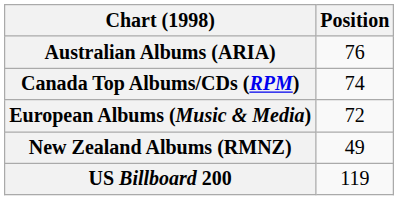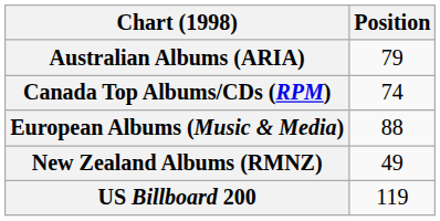Australian Albums (ARIA) | Position: 76 -> 79
European Albums (Music & Media) | Position: 72 -> 88
